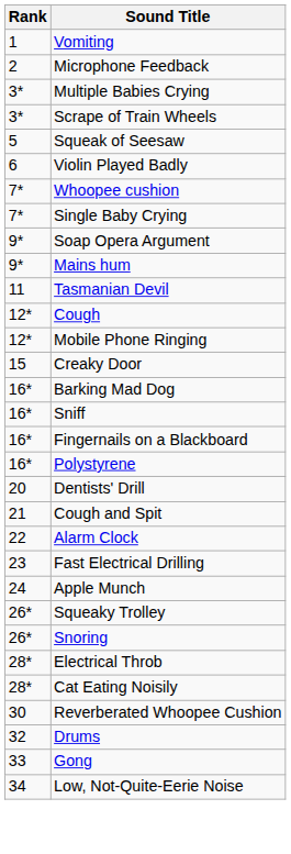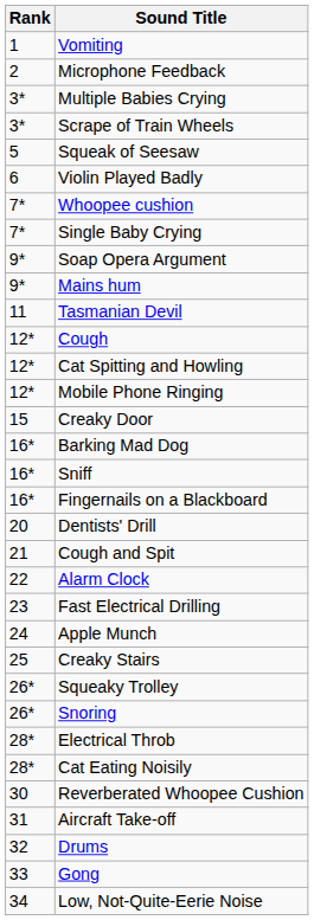+ row: 12* | Cat Spitting and Howling
- row: 16* | Polystyrene
+ row: 25 | Creaky Stairs
+ row: 31 | Aircraft Take-off
